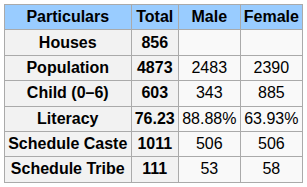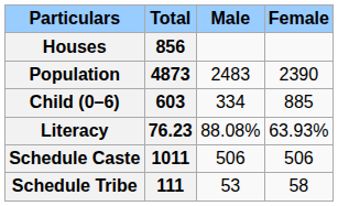Child (0–6) | Male: 343 -> 334
Literacy | Male: 88.88% -> 88.08%
